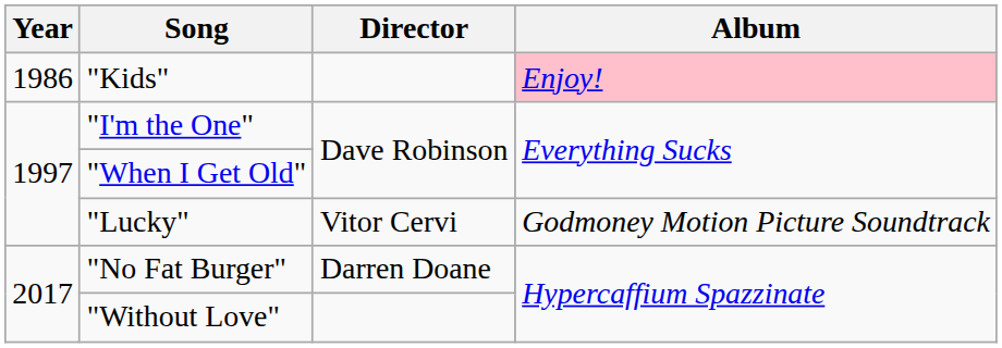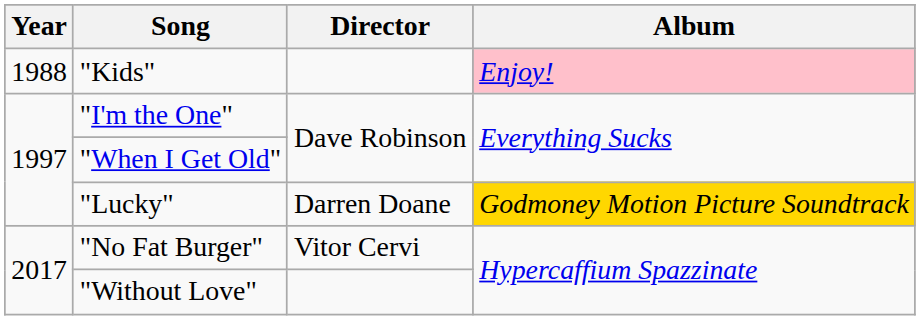"Kids" | Year: 1986 -> 1988
"Lucky" | Director: Vitor Cervi -> Darren Doane
"Lucky" | Album: no background -> gold background
"No Fat Burger" | Director: Darren Doane -> Vitor Cervi
